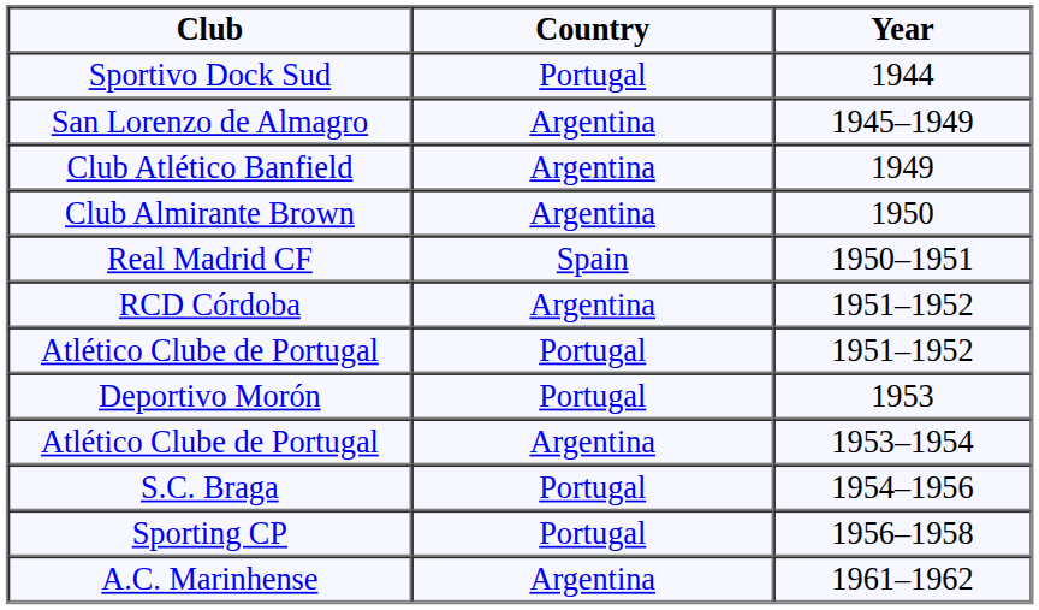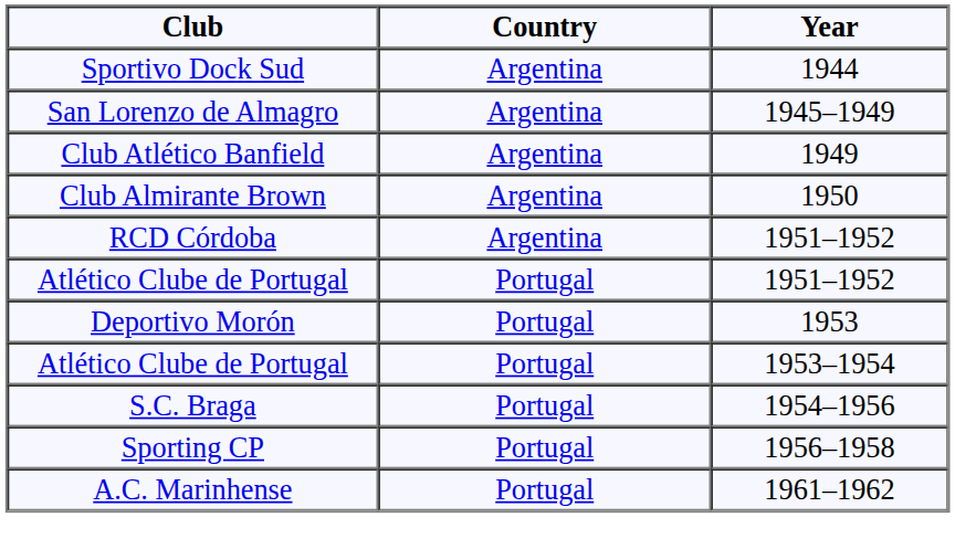Sportivo Dock Sud | Country: Portugal -> Argentina
- row: Real Madrid CF | Spain | 1950–1951
Atlético Clube de Portugal / 1953–1954 | Country: Argentina -> Portugal
A.C. Marinhense | Country: Argentina -> Portugal
